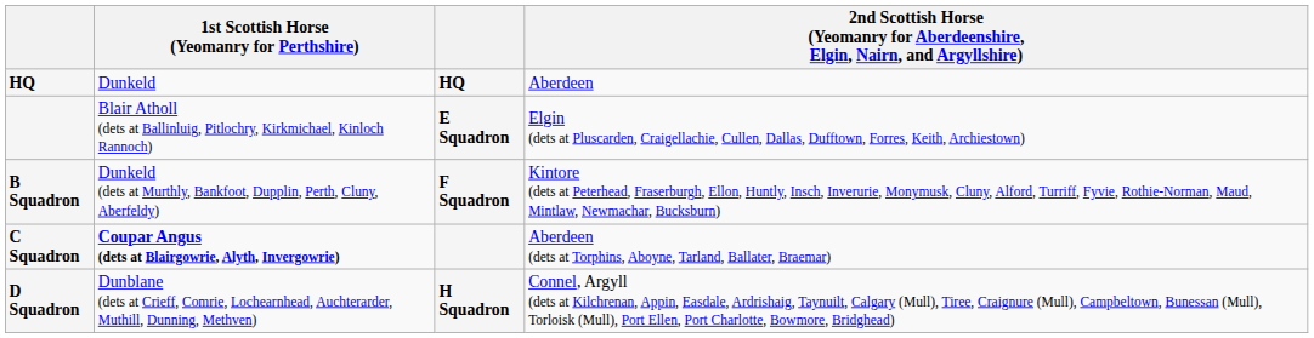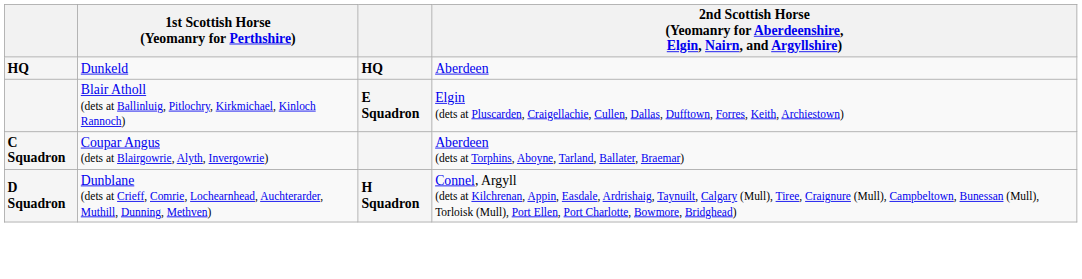- row: B Squadron | Dunkeld (dets at Murthly, Bankfoot, Dupplin, Perth, Cluny, Aberfeldy) | F Squadron | Kintore (dets at Peterhead, Fraserburgh, Ellon, Huntly, Insch, Inverurie, Monymusk, Cluny, Alford, Turriff, Fyvie, Rothie-Norman, Maud, Mintlaw, Newmachar, Bucksburn)
C Squadron | 1st Scottish Horse (Yeomanry for Perthshire): bold -> normal
